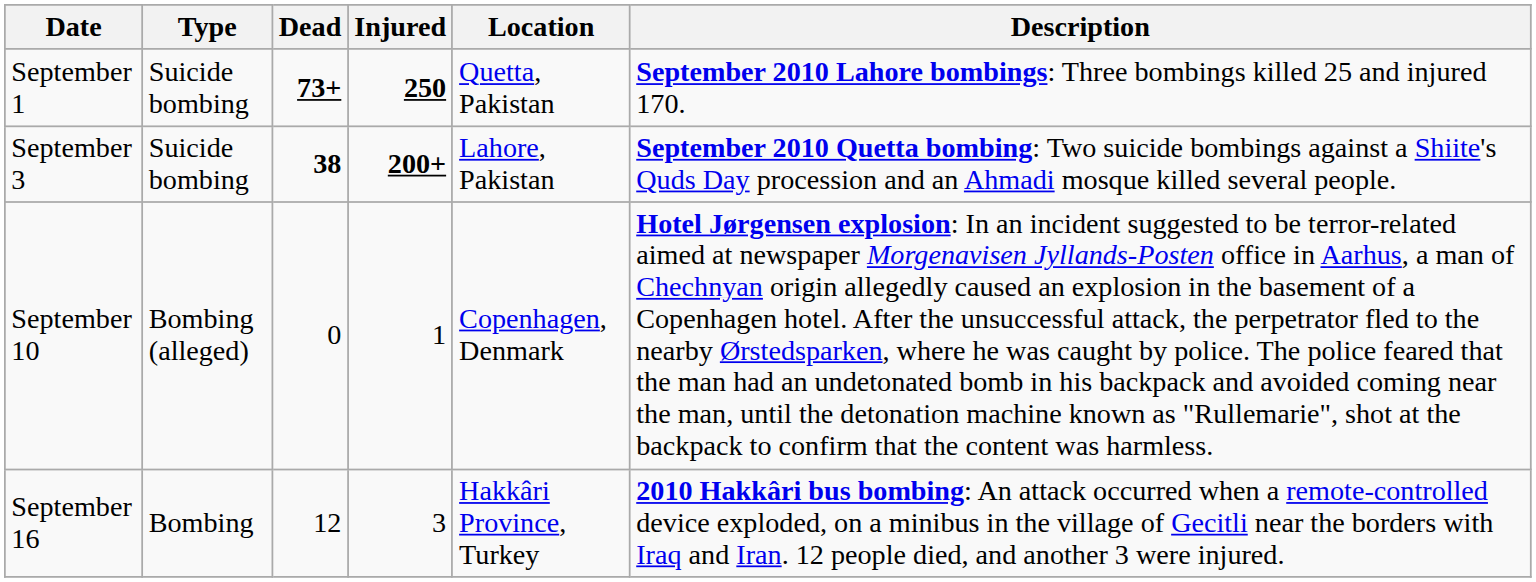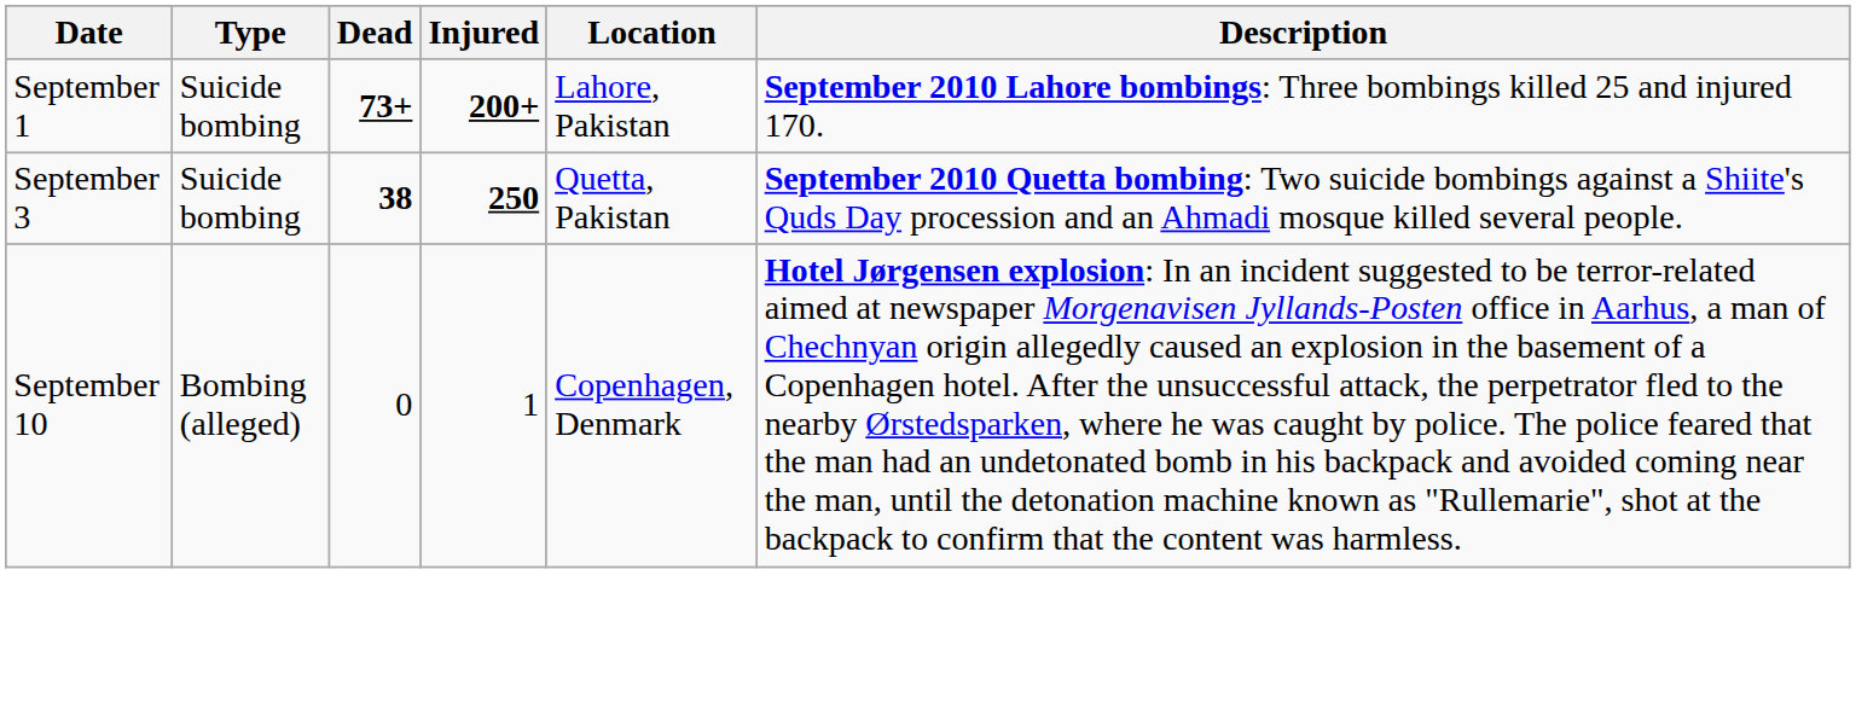September 1 | Injured: 250 -> 200+
September 1 | Location: Quetta, Pakistan -> Lahore, Pakistan
September 3 | Injured: 200+ -> 250
September 3 | Location: Lahore, Pakistan -> Quetta, Pakistan
- row: September 16 | Bombing | 12 | 3 | Hakkâri Province, Turkey | 2010 Hakkâri bus bombing: An attack occurred when a remote-controlled device exploded, on a minibus in the village of Gecitli near the borders with Iraq and Iran. 12 people died, and another 3 were injured.
